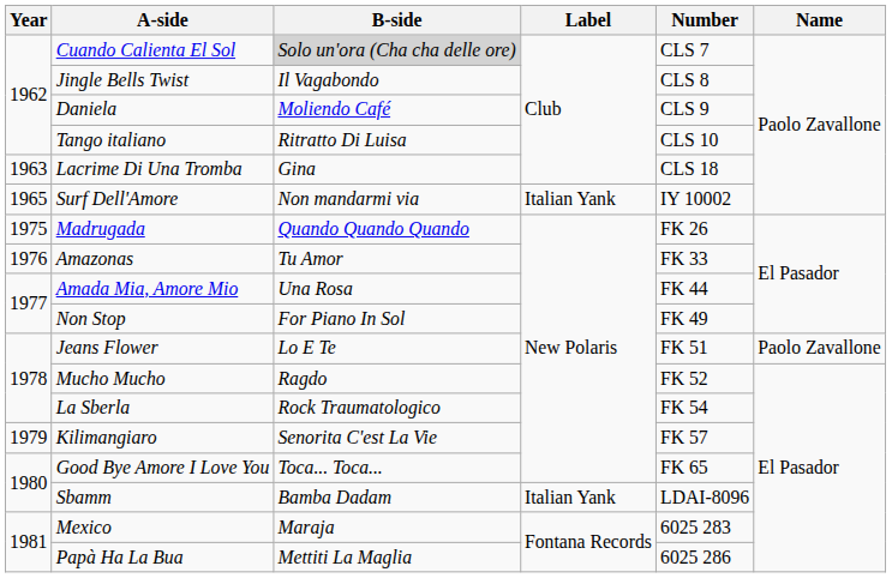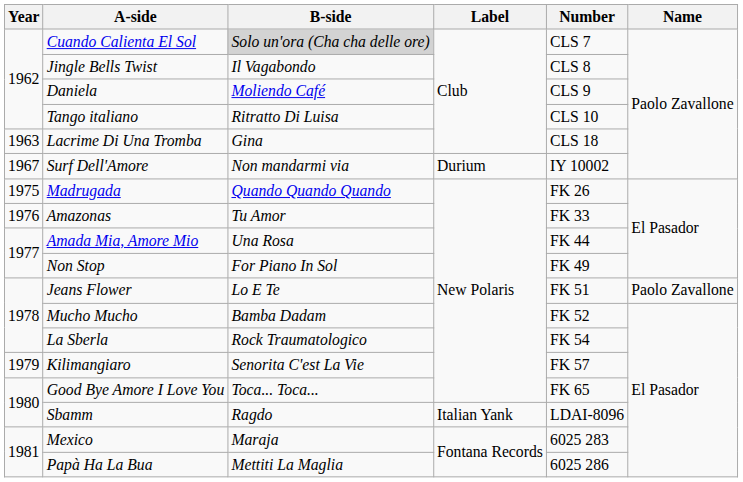Surf Dell'Amore | Year: 1965 -> 1967
Surf Dell'Amore | Label: Italian Yank -> Durium
Mucho Mucho | B-side: Ragdo -> Bamba Dadam
Sbamm | B-side: Bamba Dadam -> Ragdo
